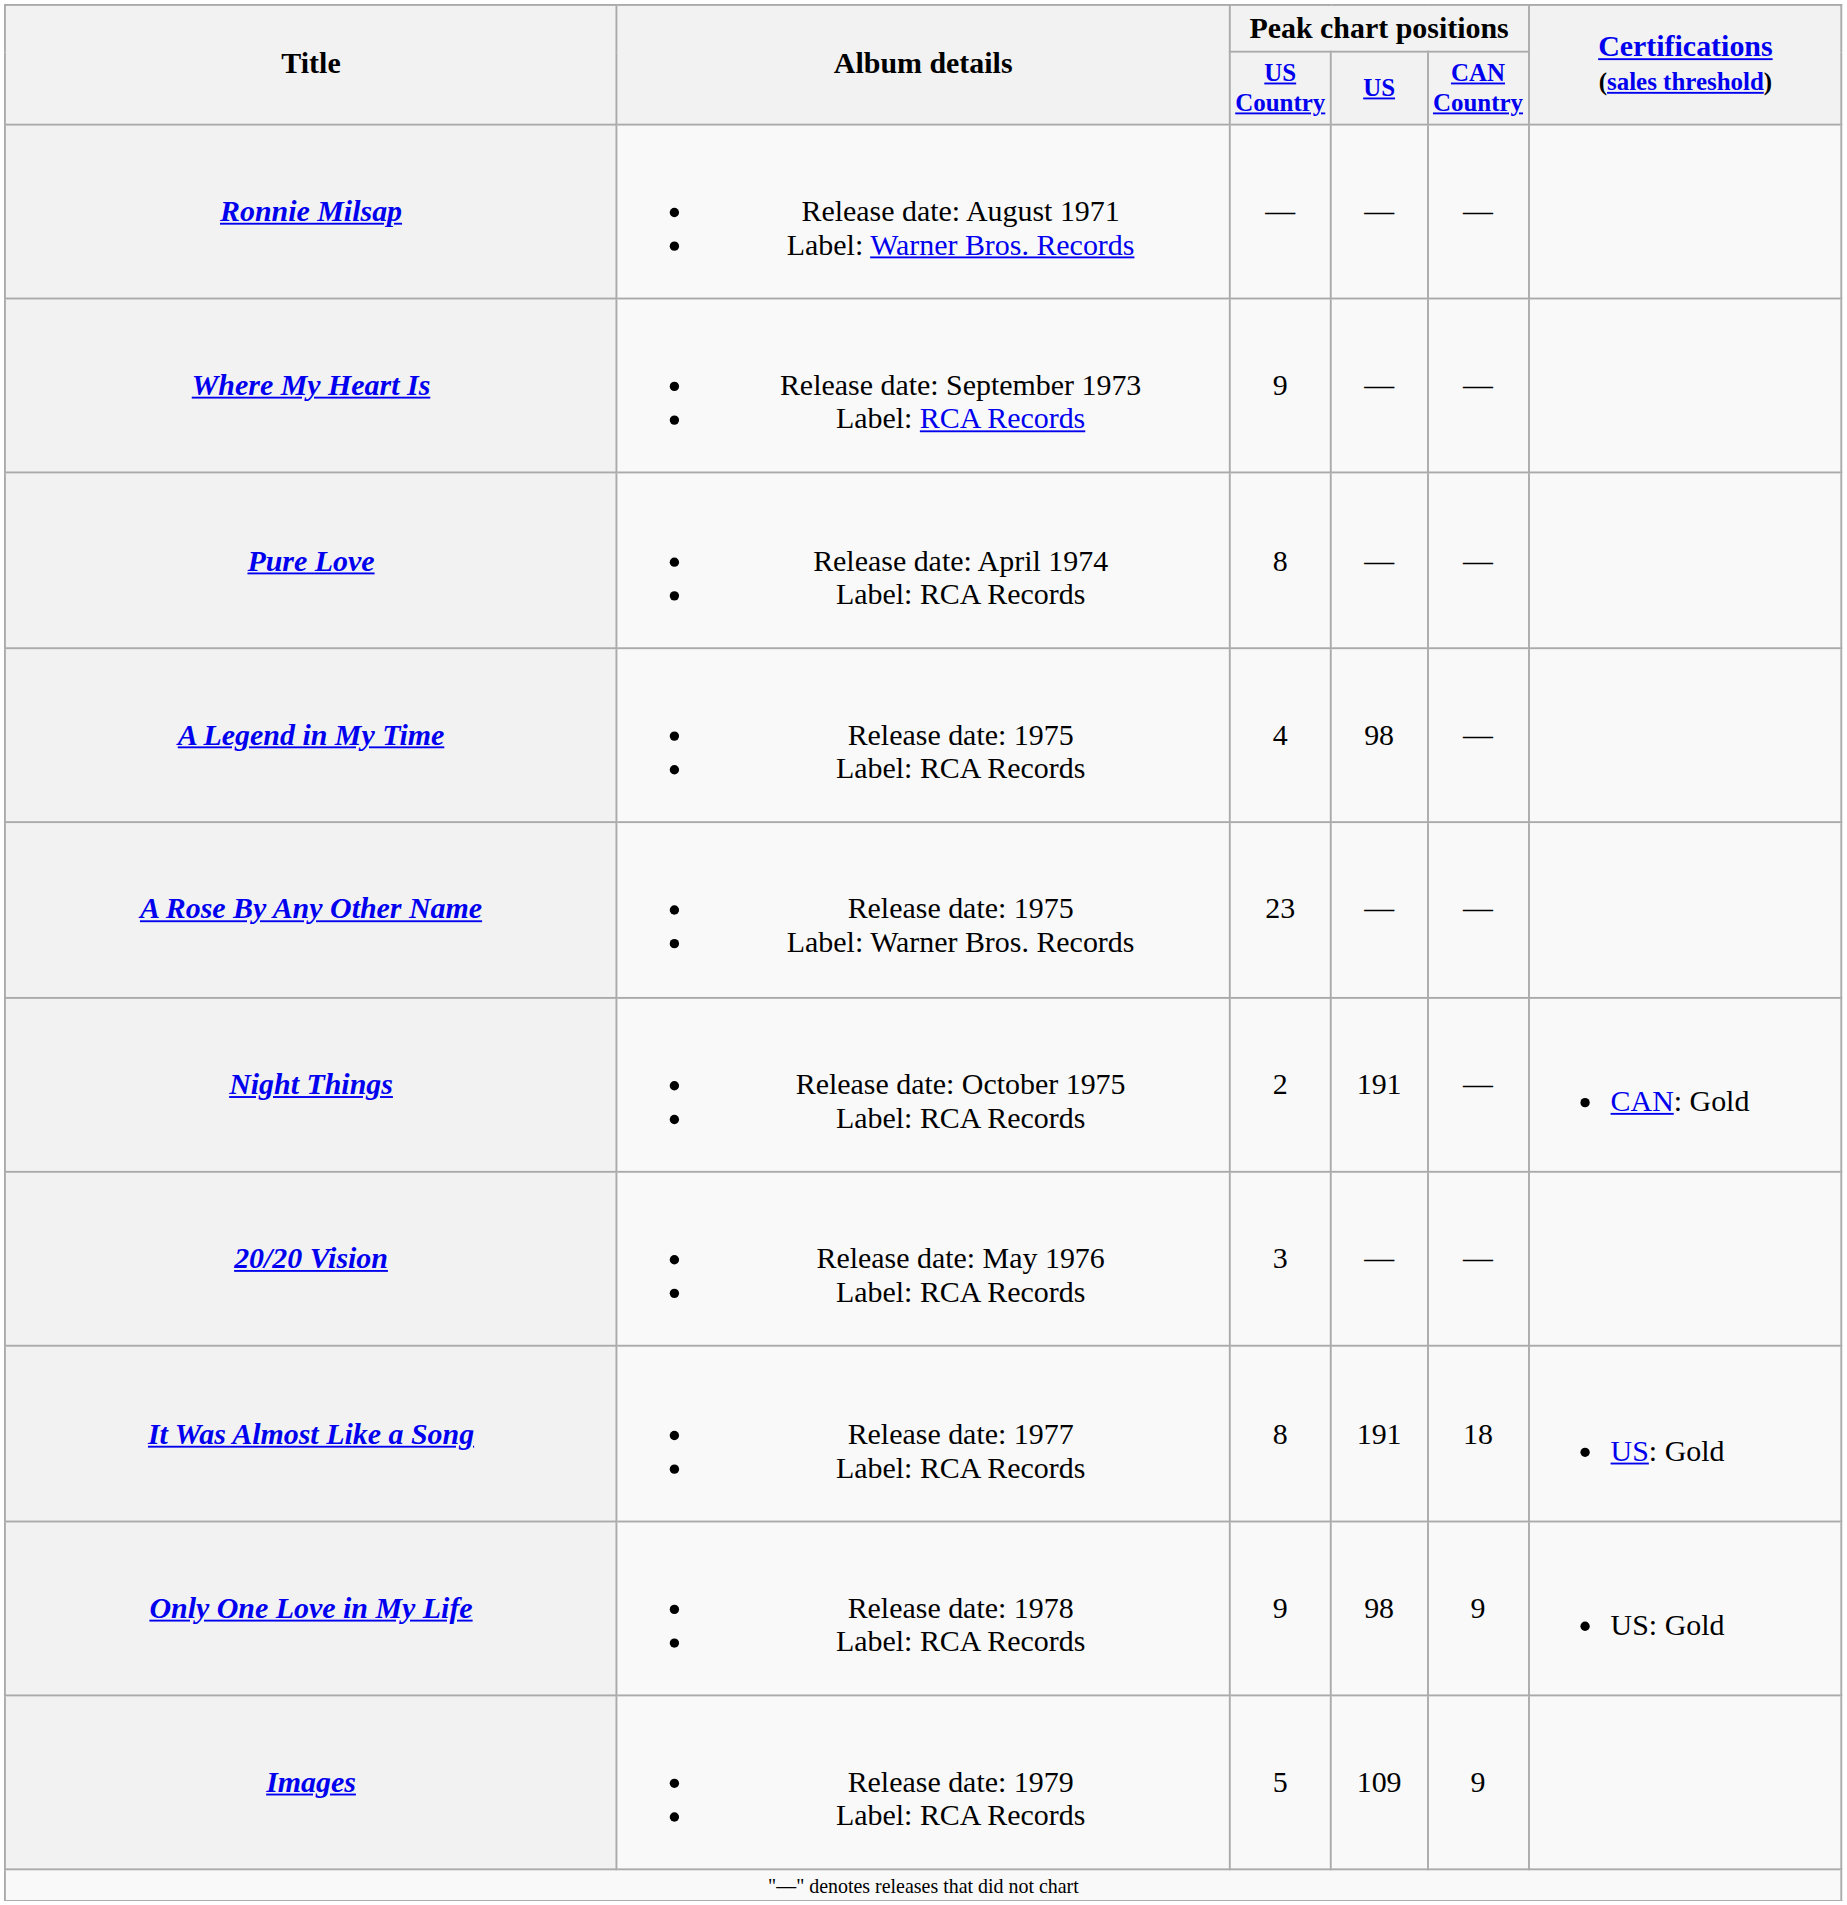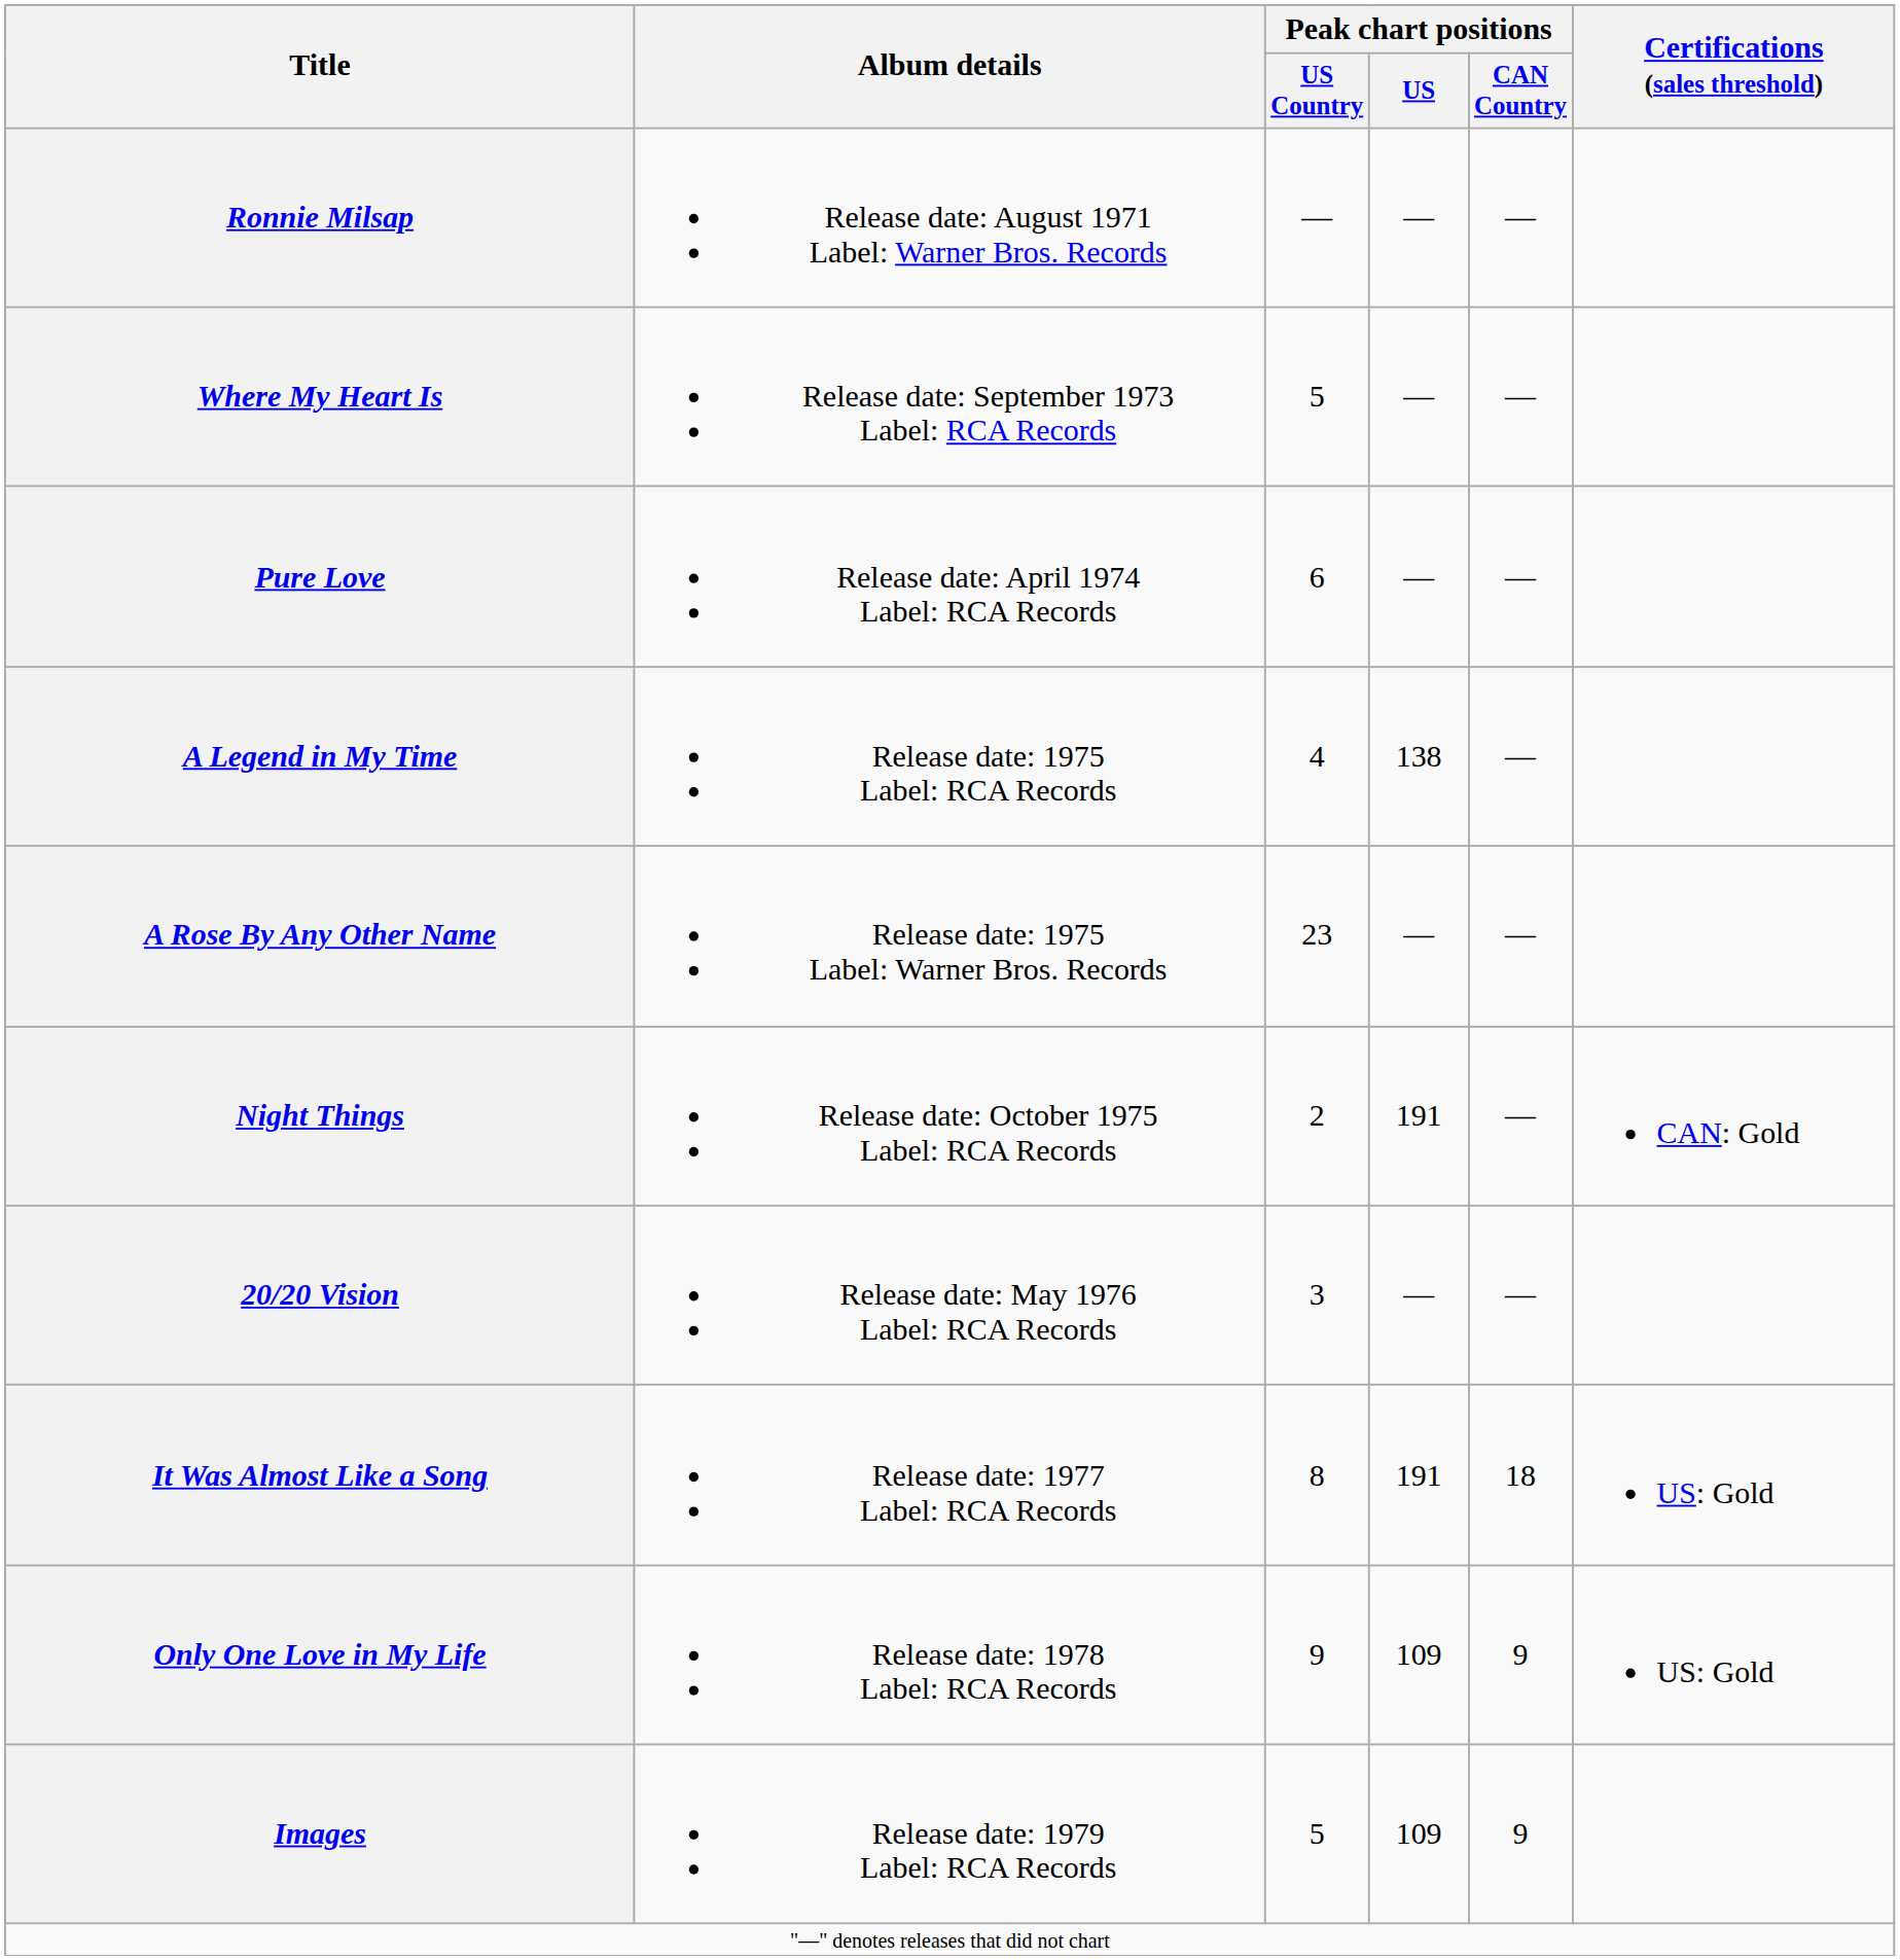Where My Heart Is | Peak chart positions / US Country: 9 -> 5
Pure Love | Peak chart positions / US Country: 8 -> 6
A Legend in My Time | Peak chart positions / US: 98 -> 138
Only One Love in My Life | Peak chart positions / US: 98 -> 109
